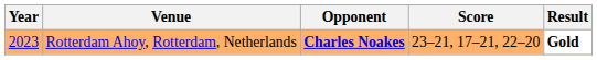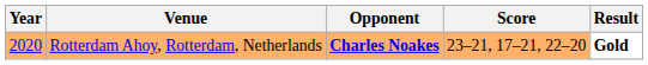Rotterdam Ahoy, Rotterdam, Netherlands | Year: 2023 -> 2020
